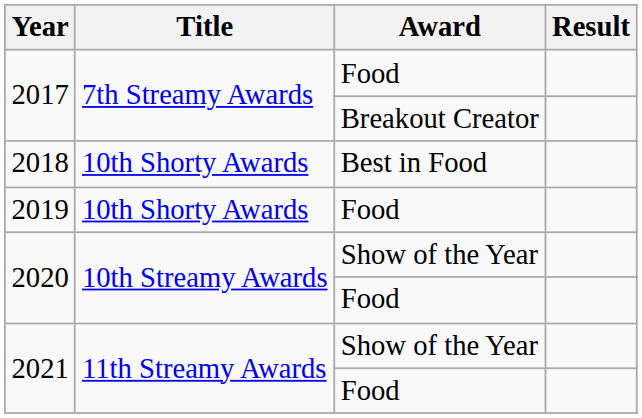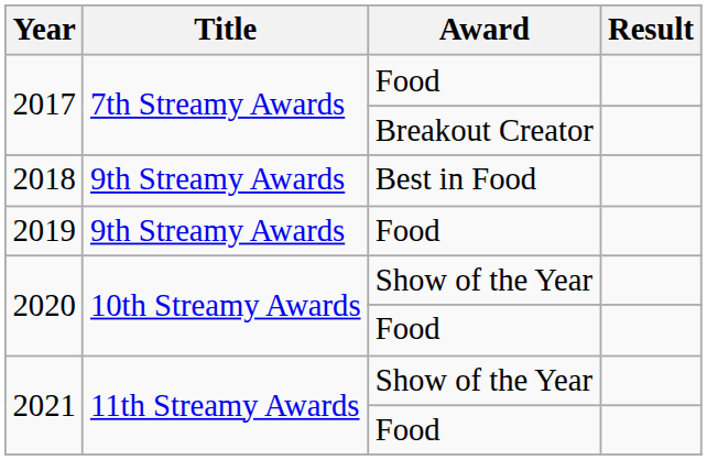2018 | Title: 10th Shorty Awards -> 9th Streamy Awards
2019 | Title: 10th Shorty Awards -> 9th Streamy Awards
